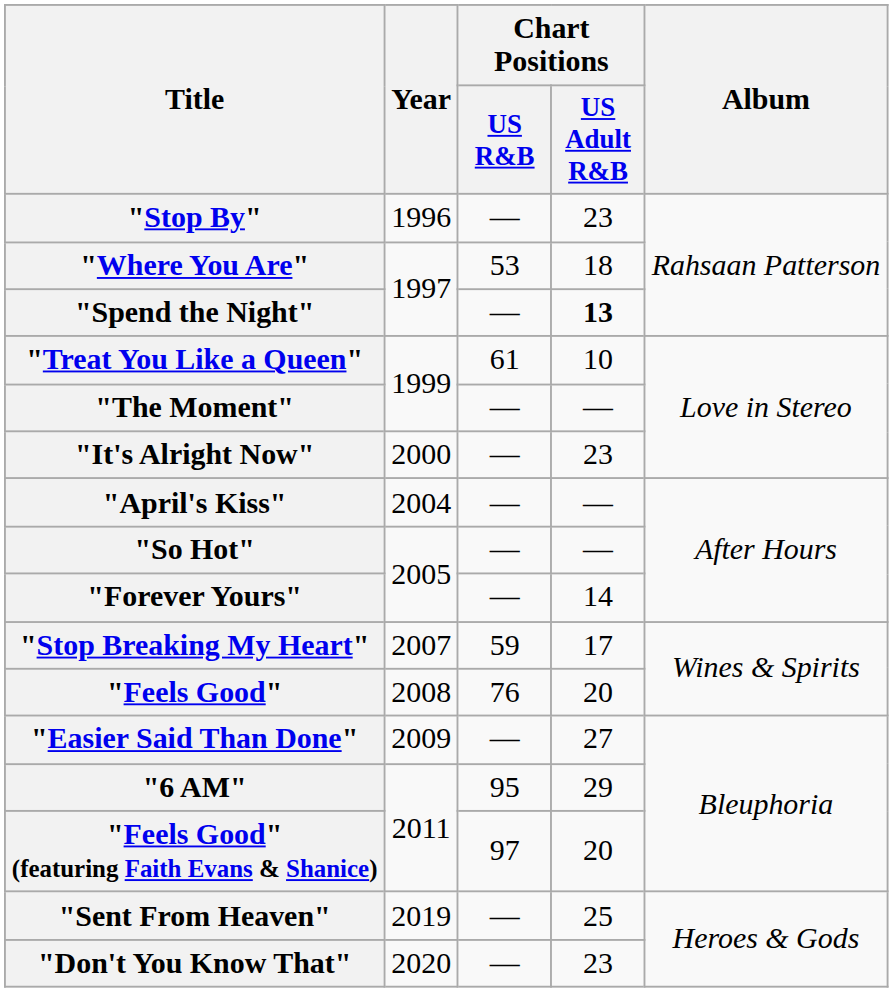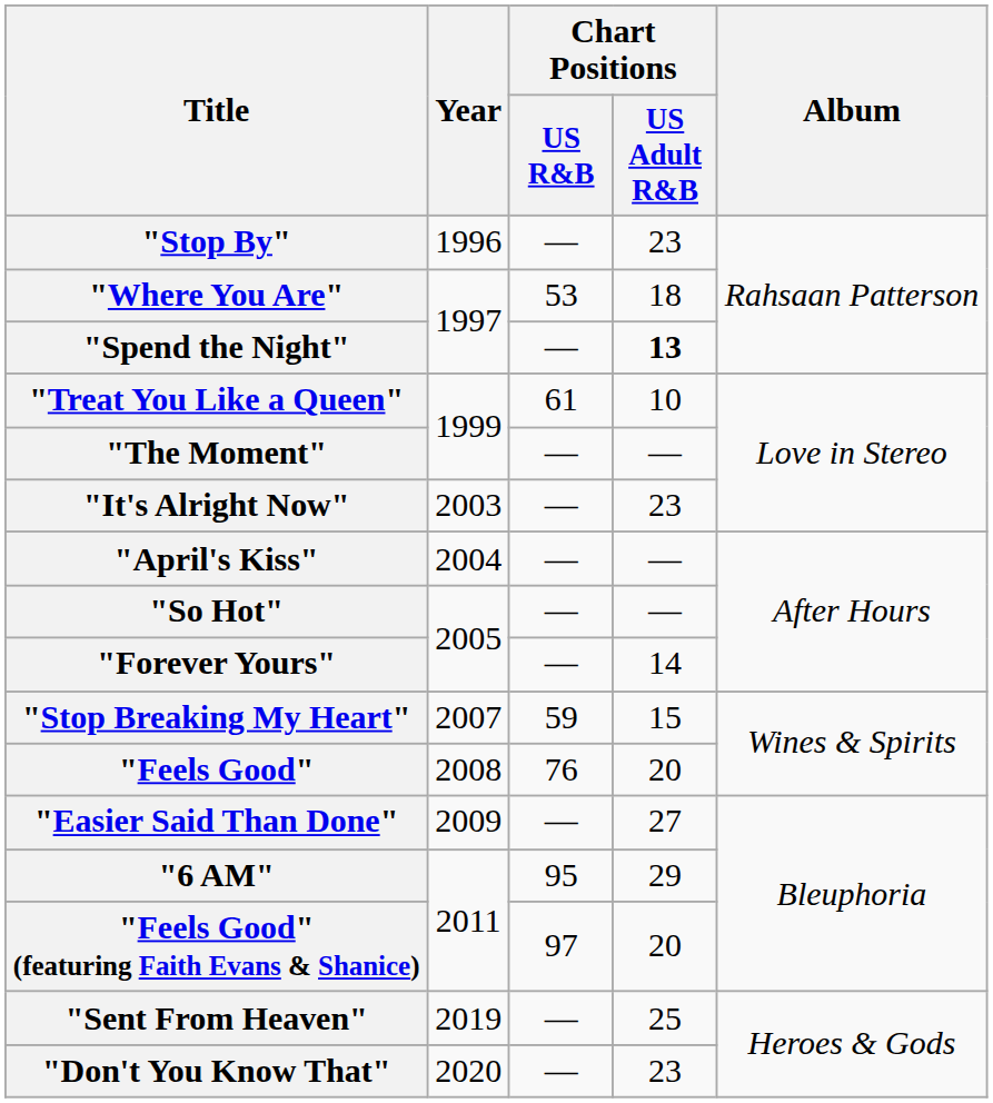"It's Alright Now" | Year: 2000 -> 2003
"Stop Breaking My Heart" | Chart Positions / US Adult R&B: 17 -> 15
